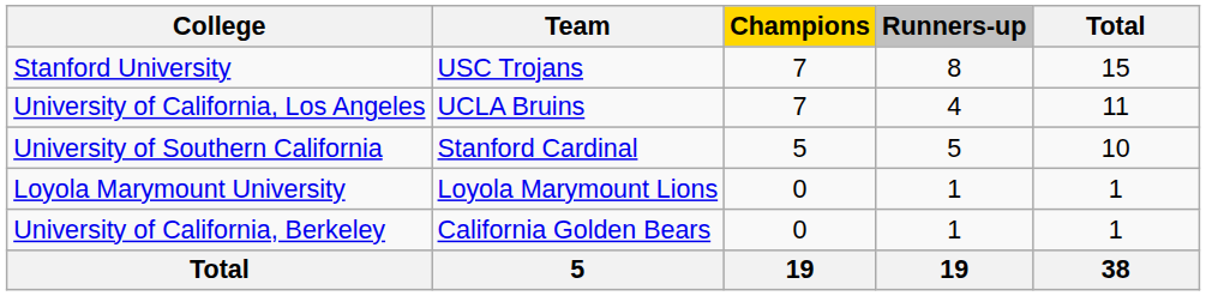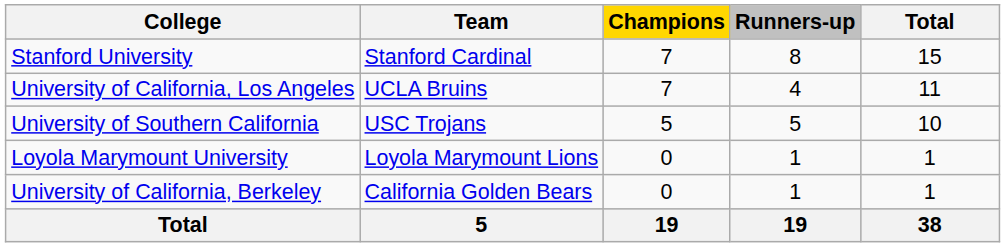Stanford University | Team: USC Trojans -> Stanford Cardinal
University of Southern California | Team: Stanford Cardinal -> USC Trojans
